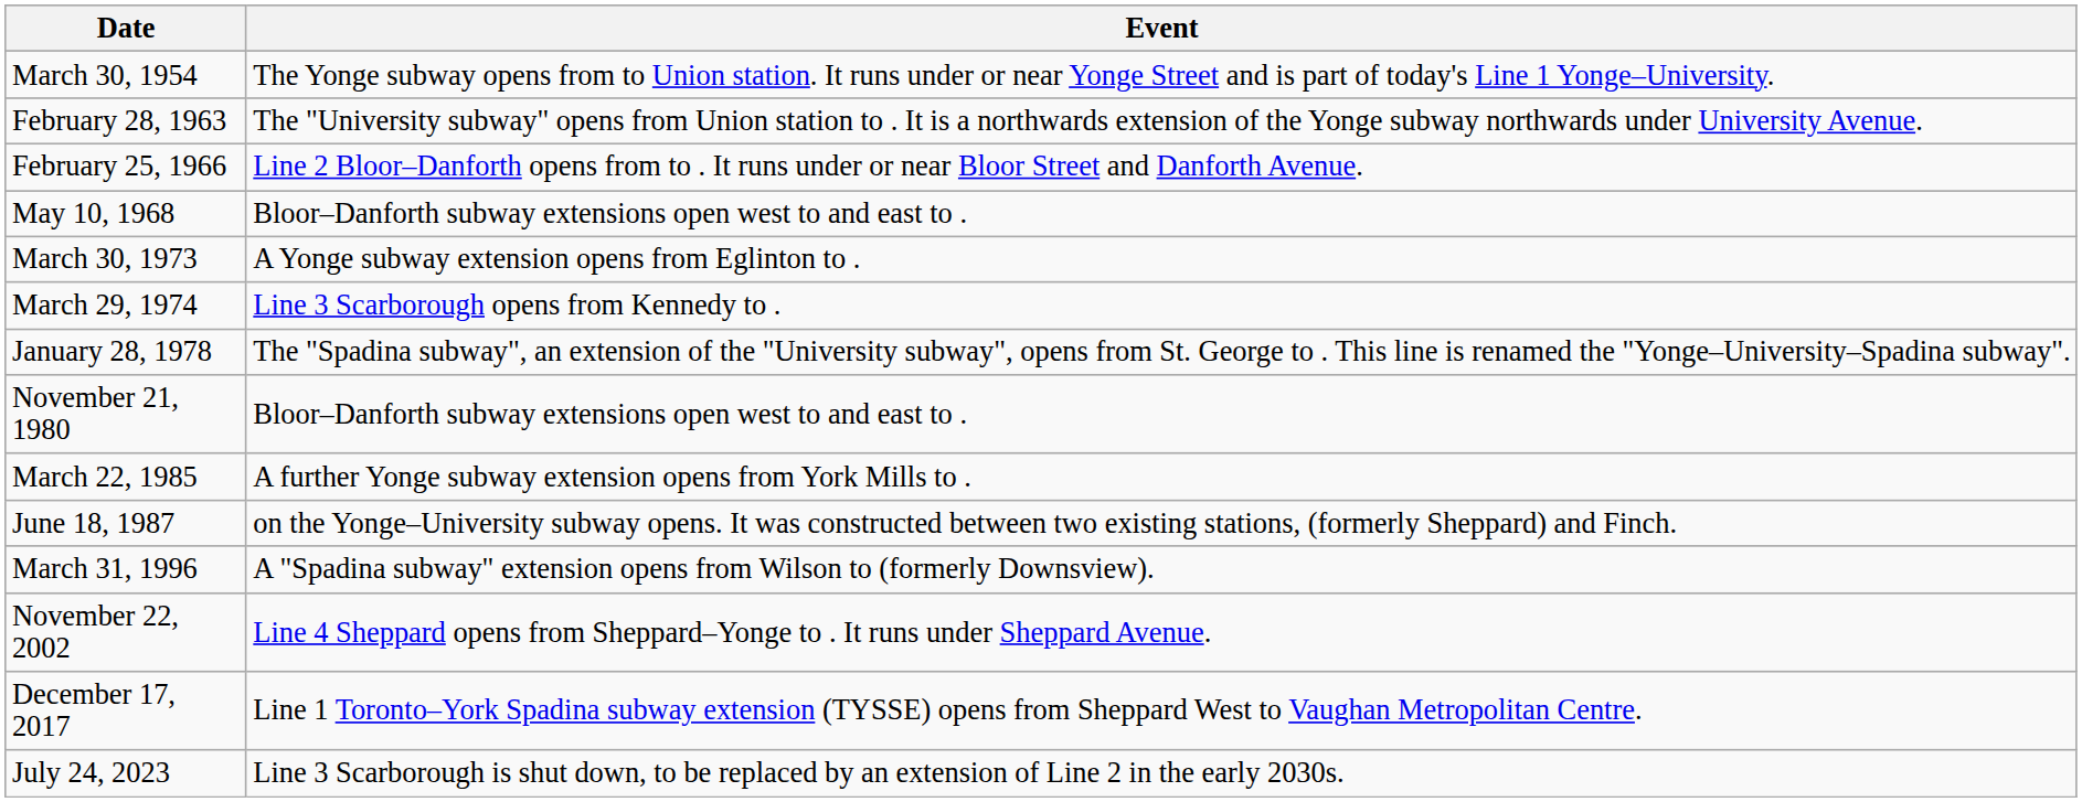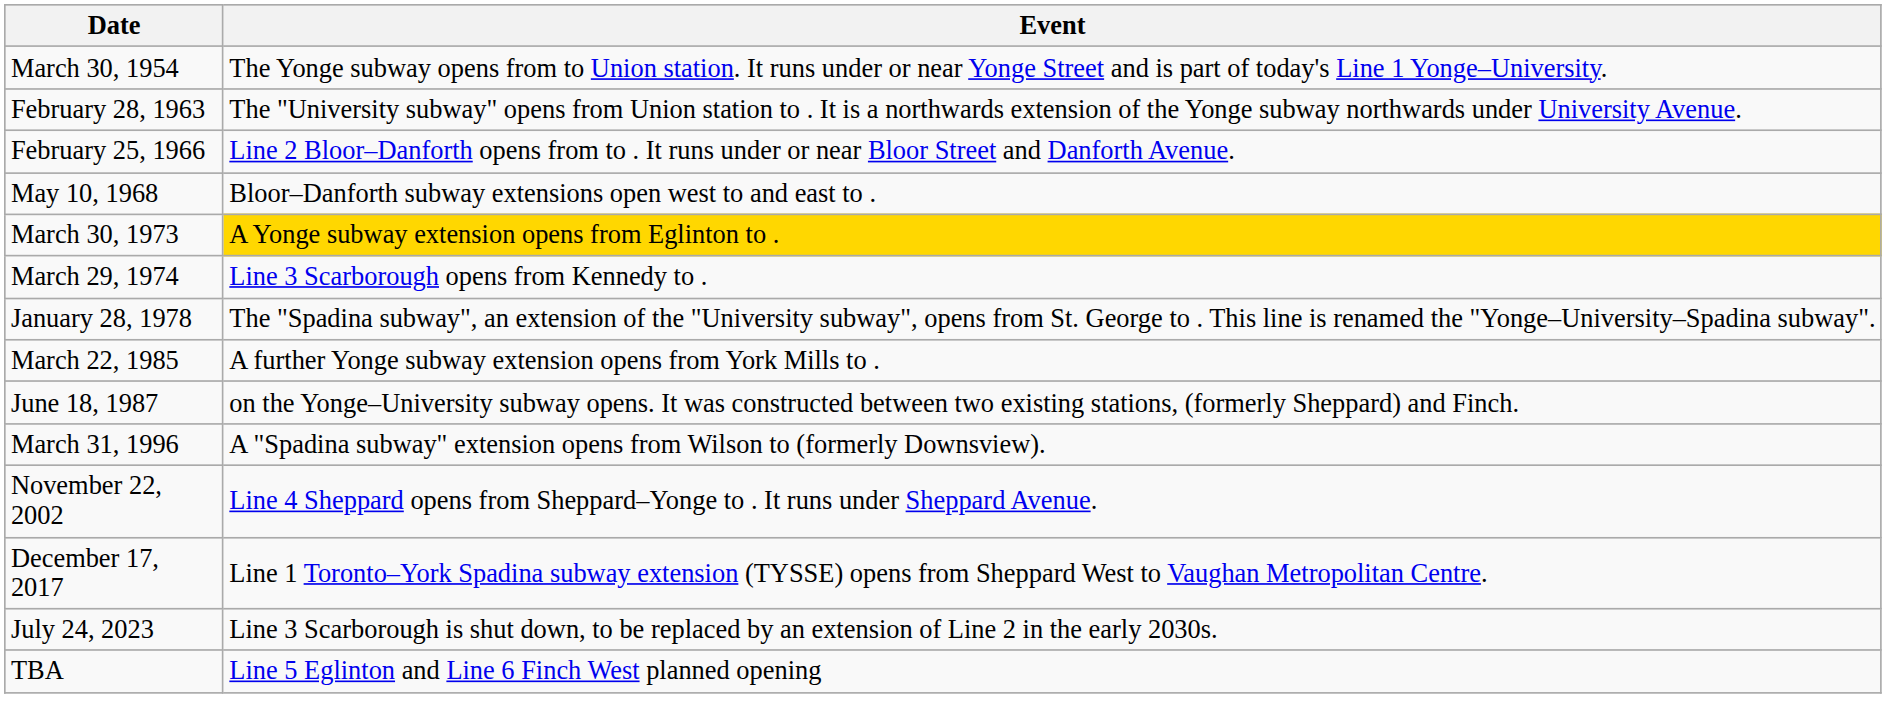March 30, 1973 | Event: no background -> gold background
- row: November 21, 1980 | Bloor–Danforth subway extensions open west to and east to .
+ row: TBA | Line 5 Eglinton and Line 6 Finch West planned opening
